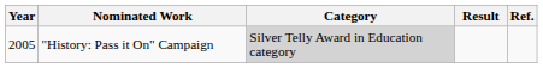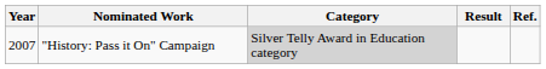"History: Pass it On" Campaign | Year: 2005 -> 2007
